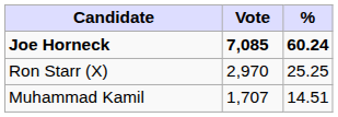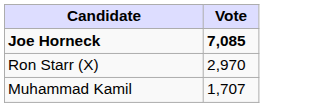- column: % | 60.24 | 25.25 | 14.51
